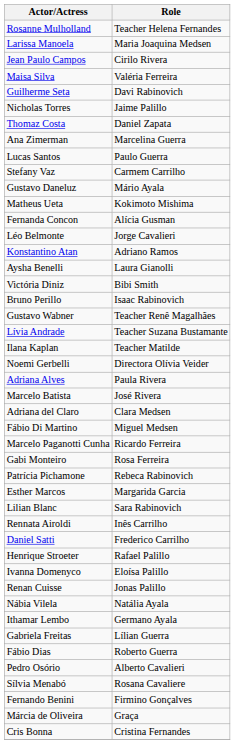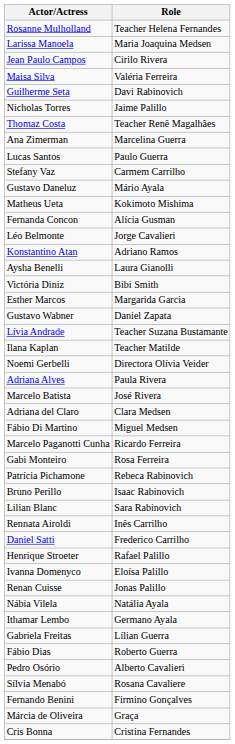Thomaz Costa | Role: Daniel Zapata -> Teacher Renê Magalhães
rows swapped: Esther Marcos <-> Bruno Perillo
Gustavo Wabner | Role: Teacher Renê Magalhães -> Daniel Zapata
